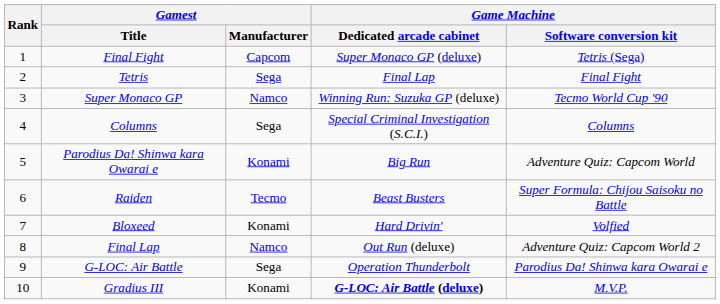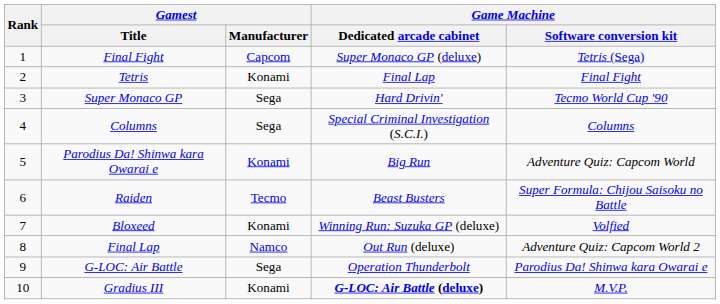Tetris | Gamest / Manufacturer: Sega -> Konami
Super Monaco GP | Gamest / Manufacturer: Namco -> Sega
Super Monaco GP | Game Machine / Dedicated arcade cabinet: Winning Run: Suzuka GP (deluxe) -> Hard Drivin'
Bloxeed | Game Machine / Dedicated arcade cabinet: Hard Drivin' -> Winning Run: Suzuka GP (deluxe)
